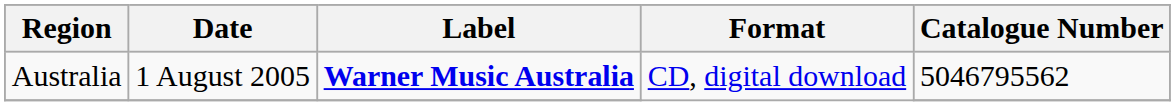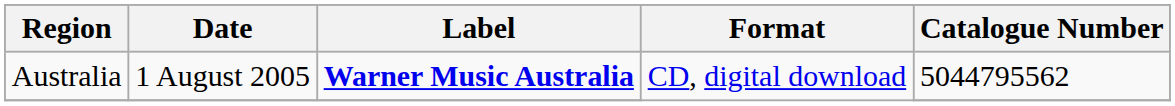Australia | Catalogue Number: 5046795562 -> 5044795562
